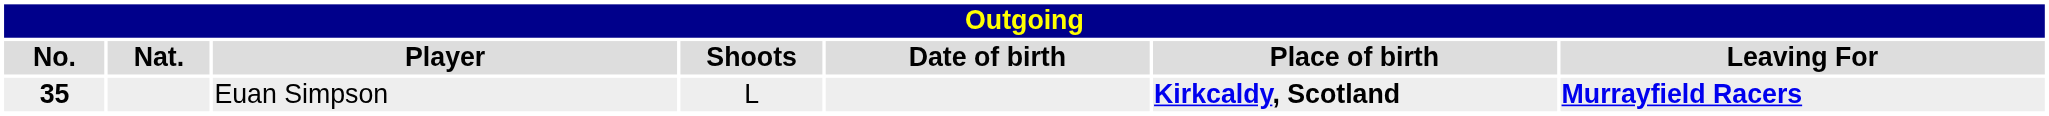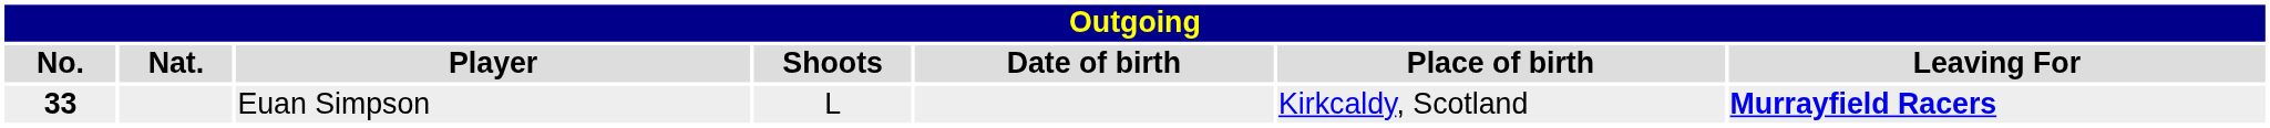Euan Simpson | No.: 35 -> 33
Euan Simpson | Place of birth: bold -> normal
